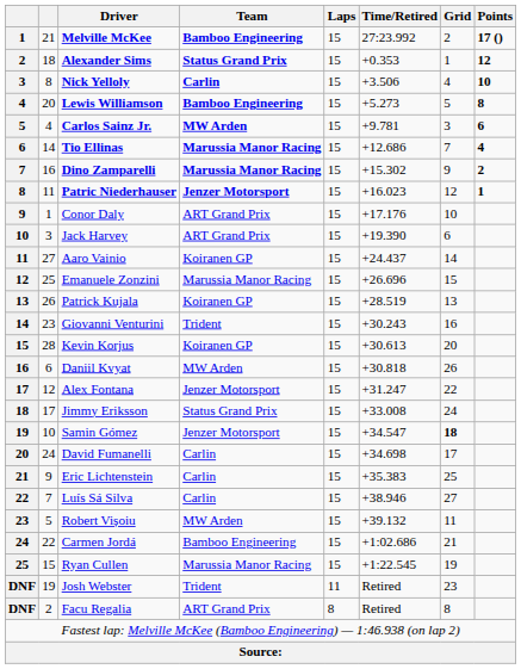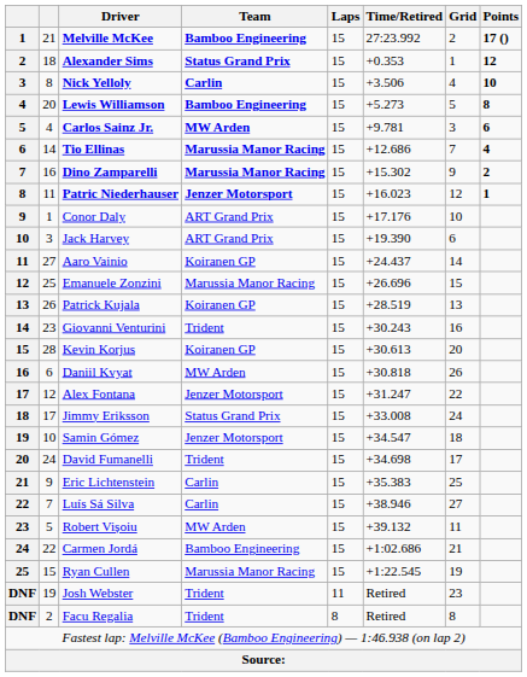Samin Gómez | Grid: bold -> normal
David Fumanelli | Team: Carlin -> Trident
Facu Regalia | Team: ART Grand Prix -> Trident
